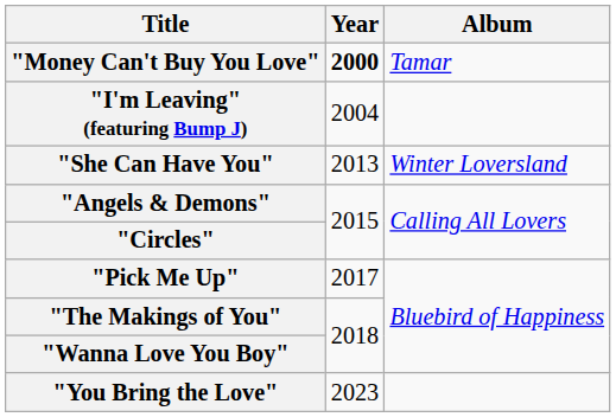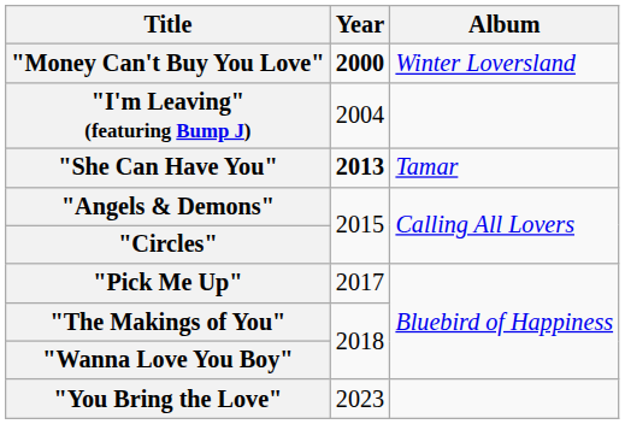"Money Can't Buy You Love" | Album: Tamar -> Winter Loversland
"She Can Have You" | Year: normal -> bold
"She Can Have You" | Album: Winter Loversland -> Tamar
